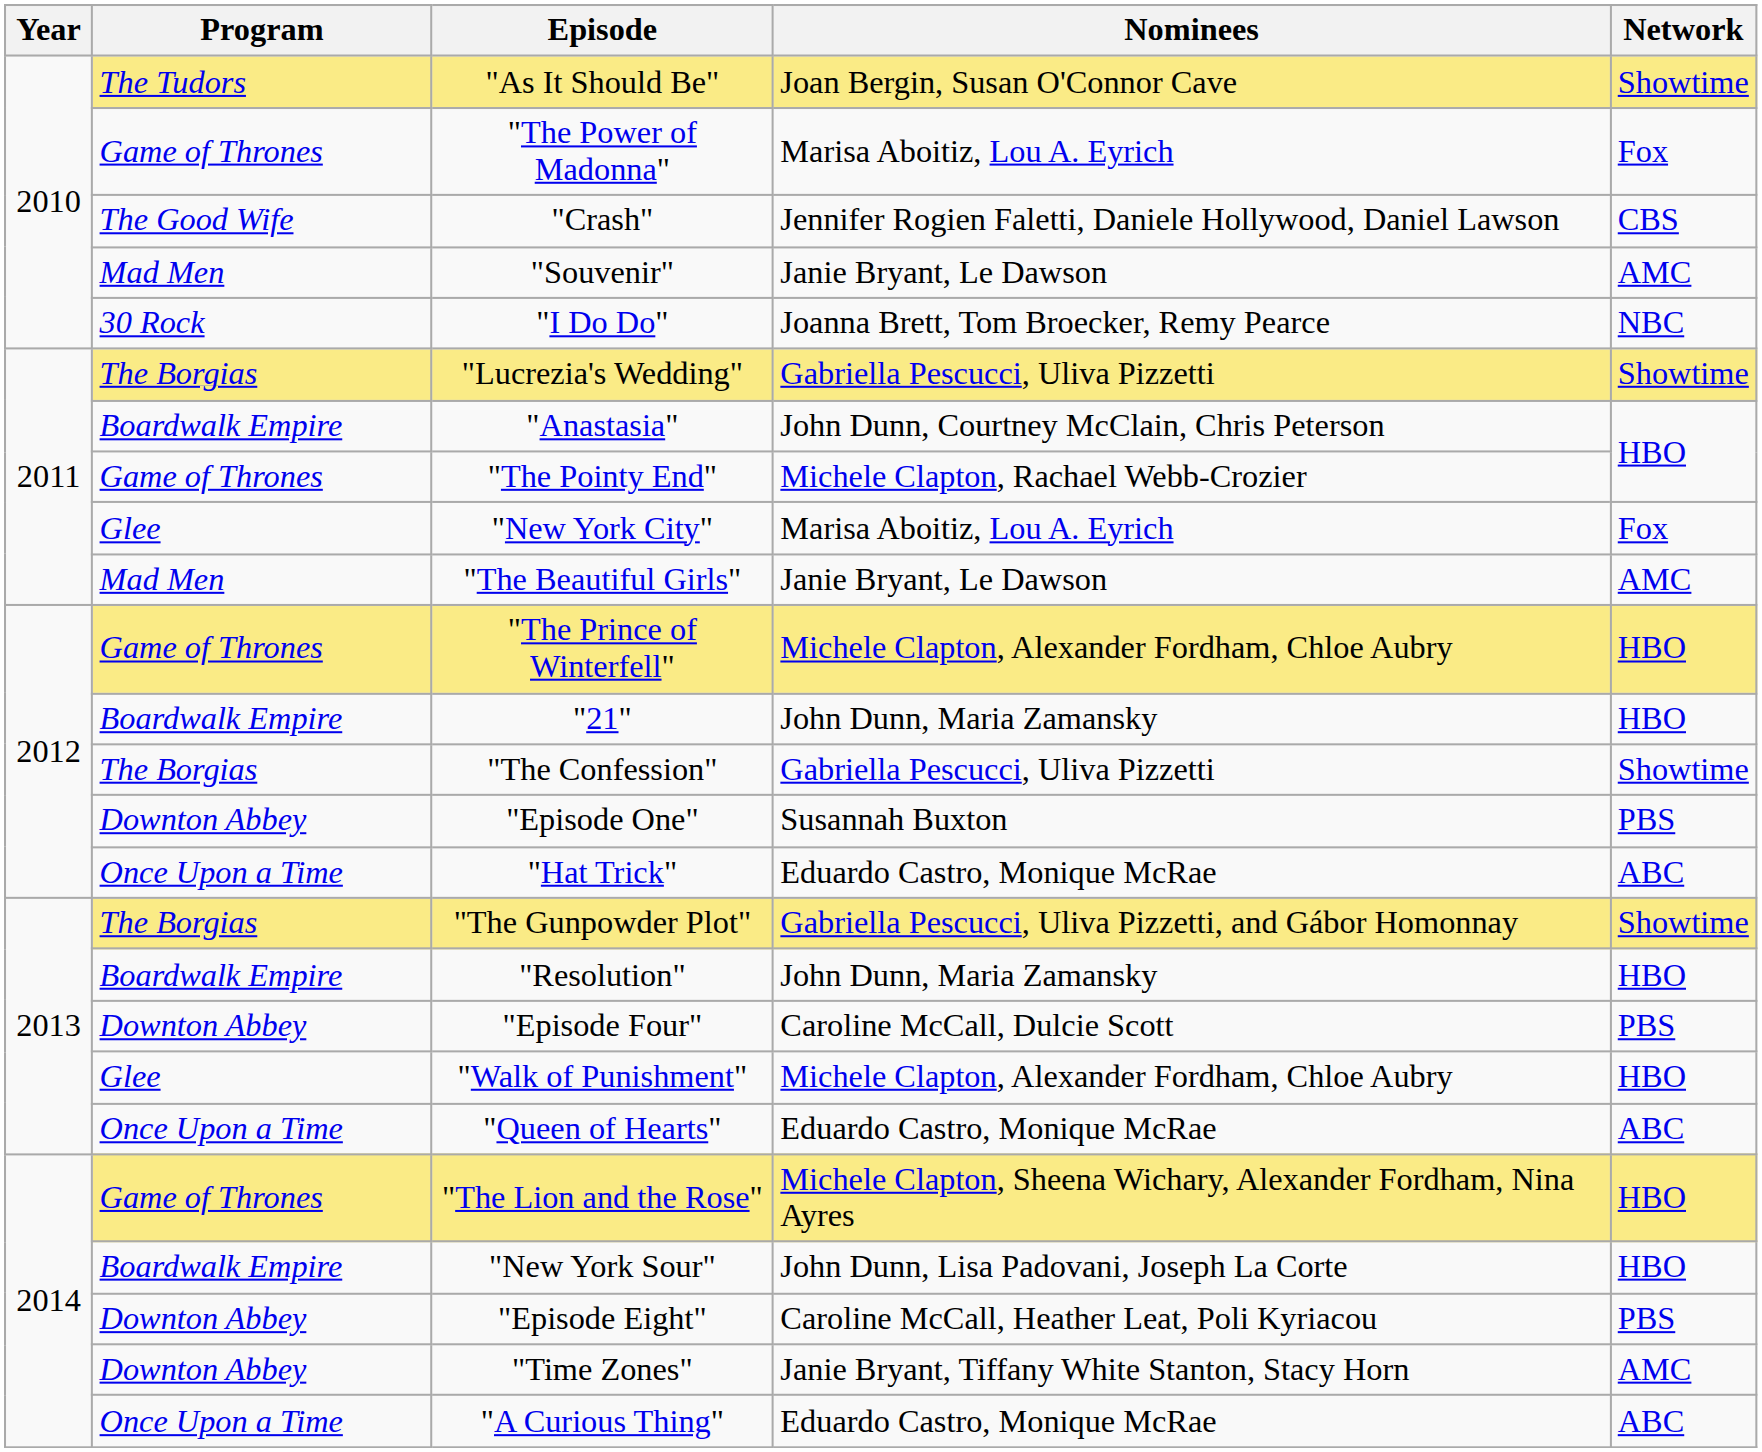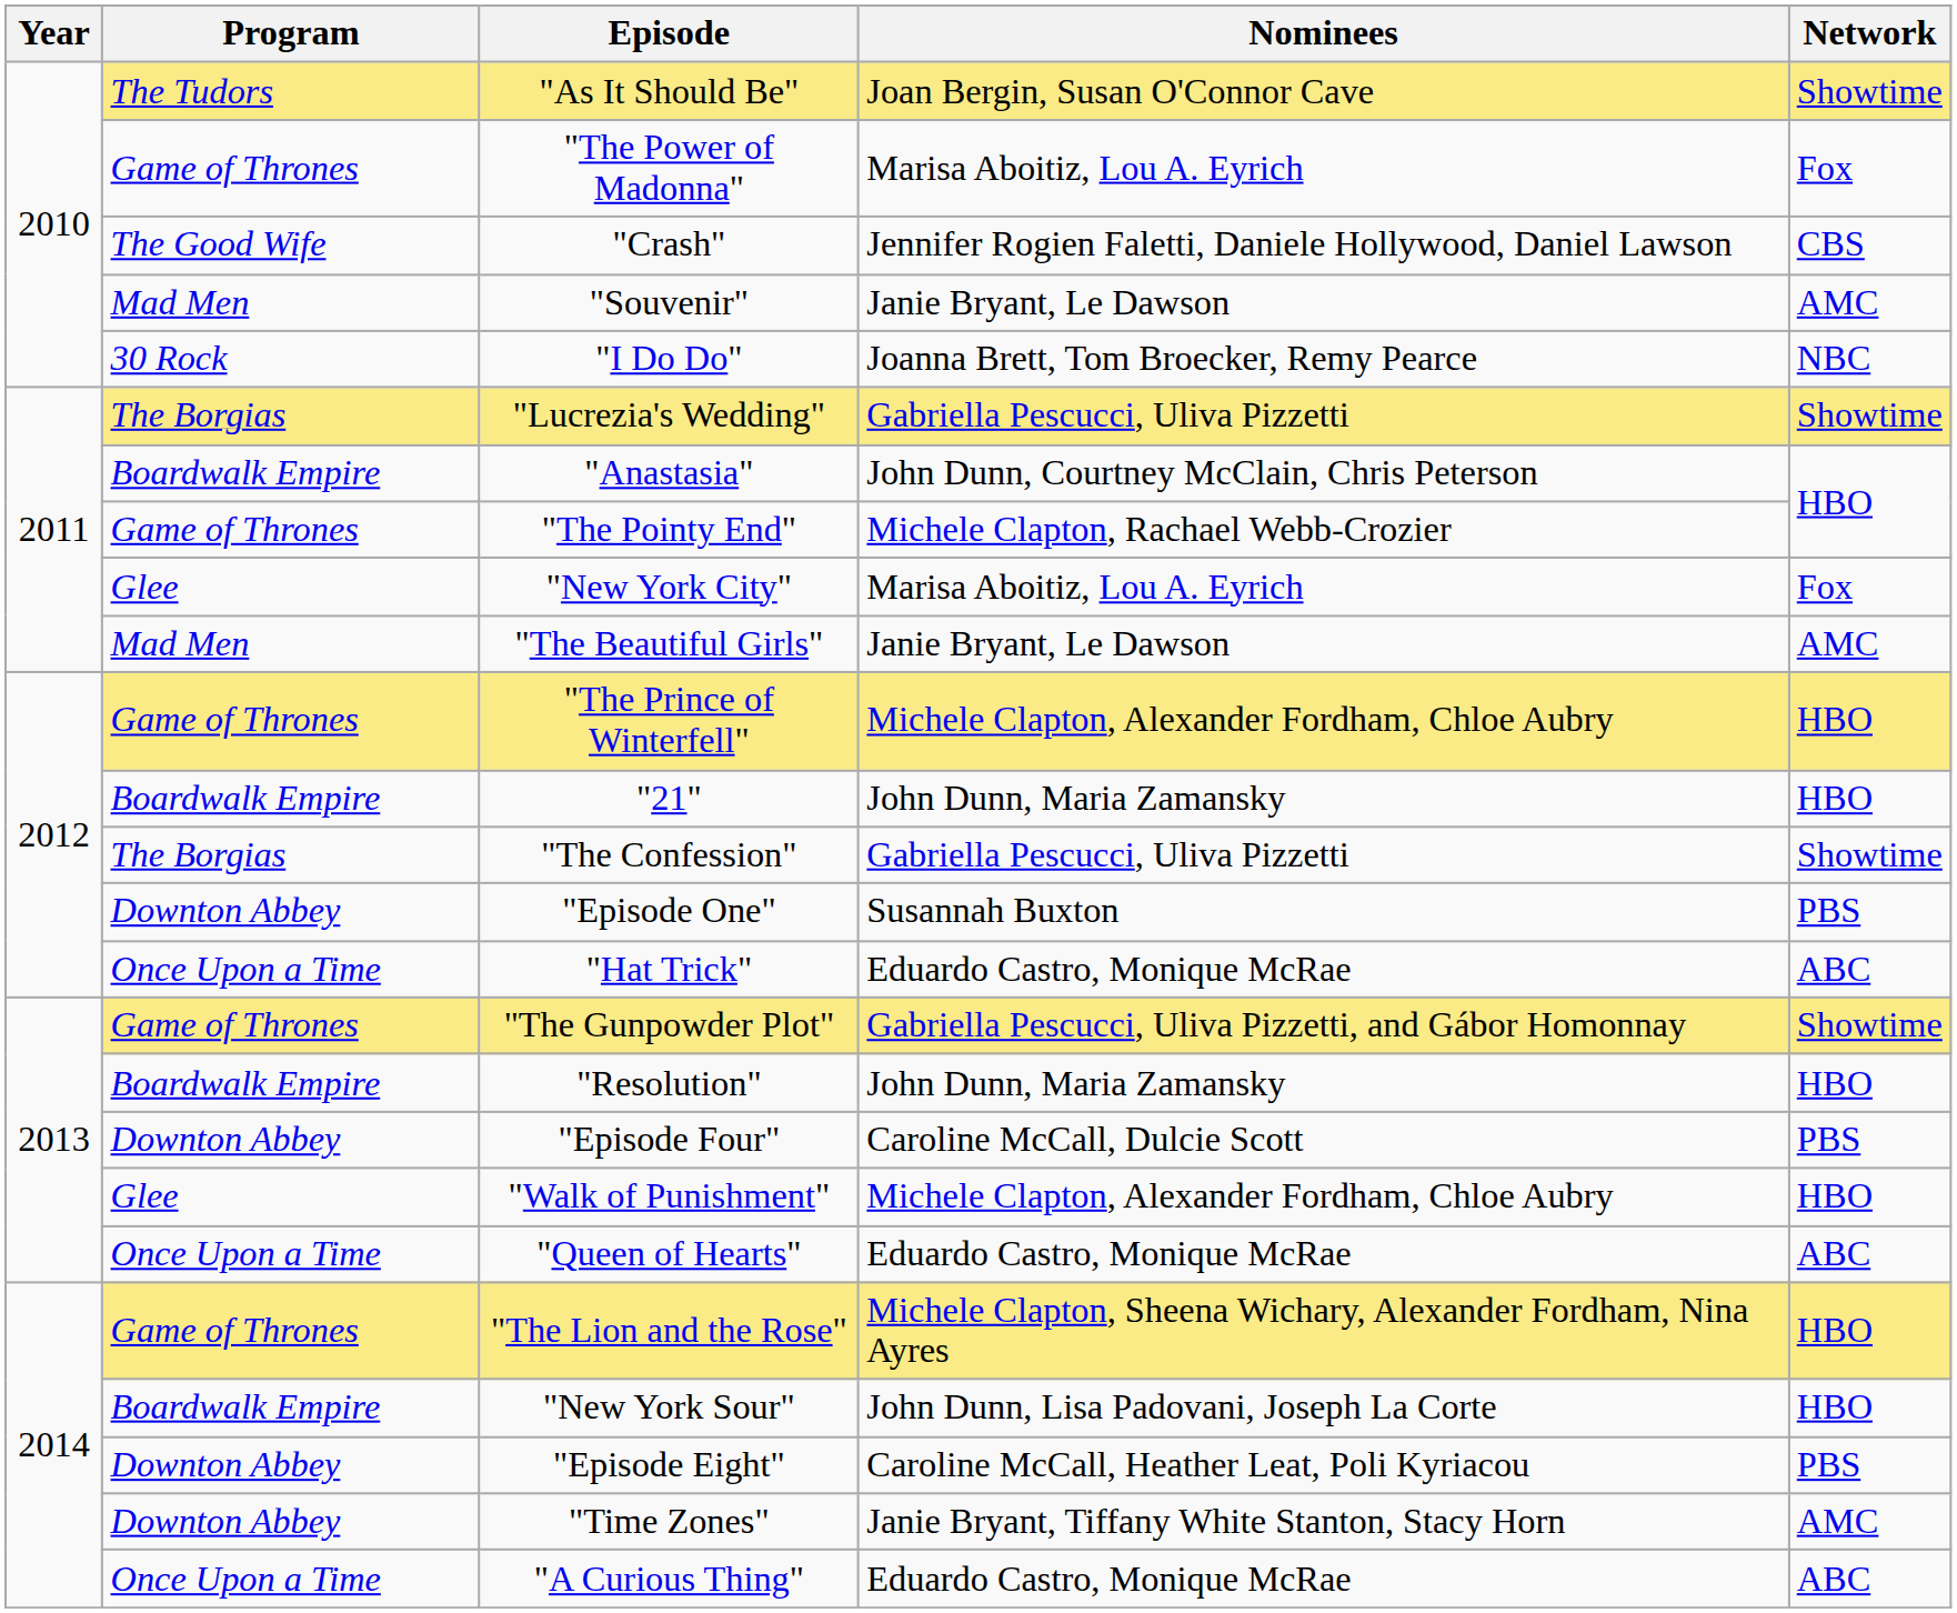"The Gunpowder Plot" | Program: The Borgias -> Game of Thrones
